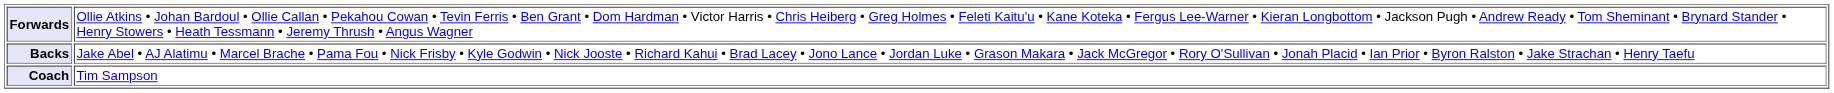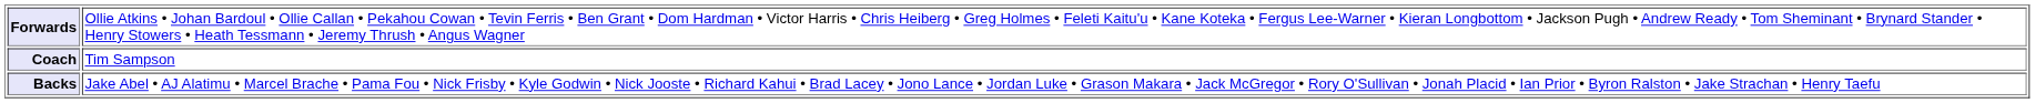rows swapped: Backs <-> Coach
